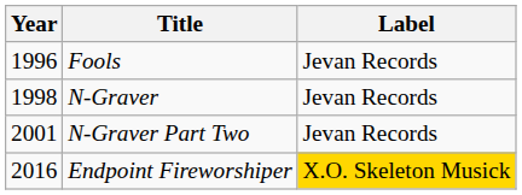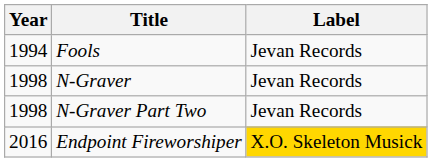Fools | Year: 1996 -> 1994
N-Graver Part Two | Year: 2001 -> 1998
